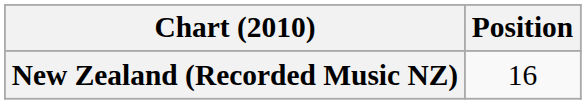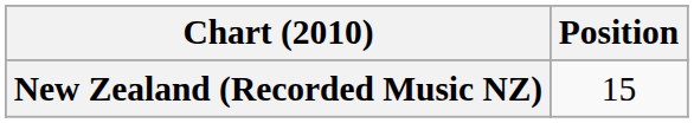New Zealand (Recorded Music NZ) | Position: 16 -> 15
